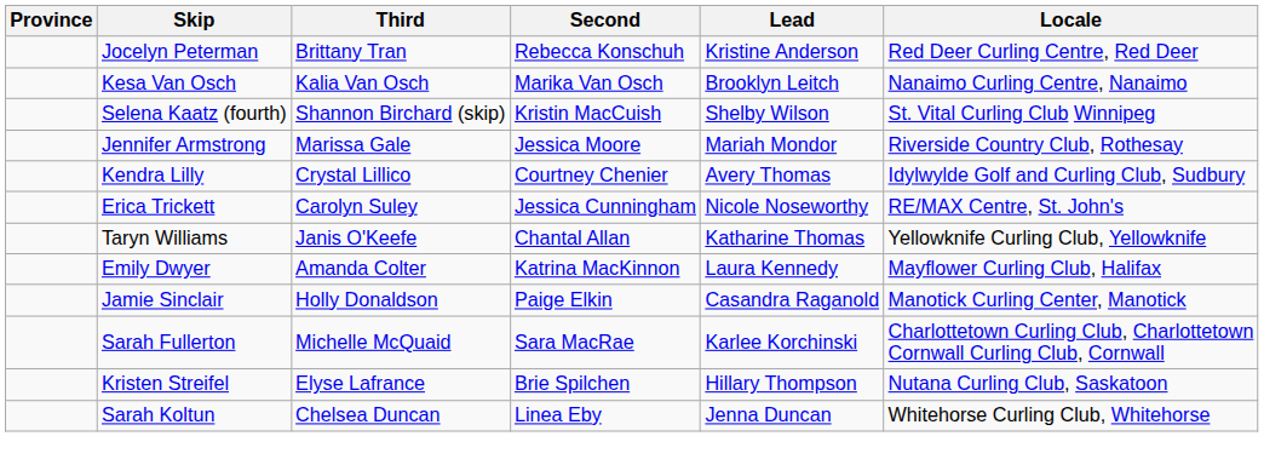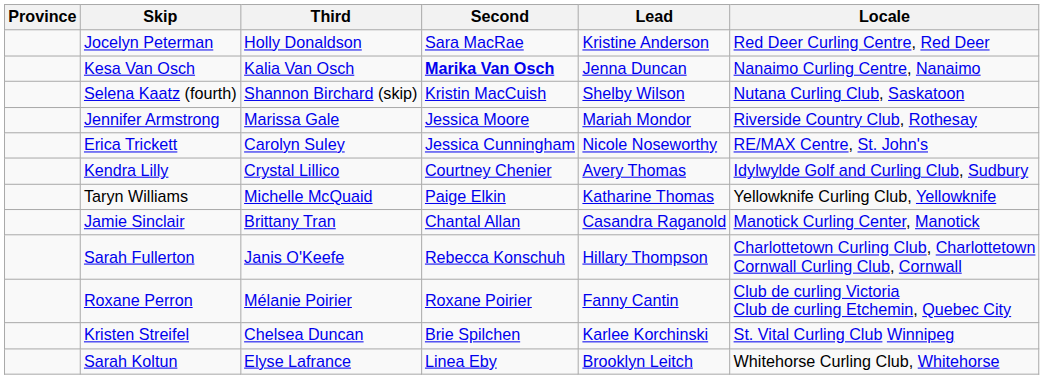Jocelyn Peterman | Third: Brittany Tran -> Holly Donaldson
Jocelyn Peterman | Second: Rebecca Konschuh -> Sara MacRae
Kesa Van Osch | Second: normal -> bold
Kesa Van Osch | Lead: Brooklyn Leitch -> Jenna Duncan
Selena Kaatz (fourth) | Locale: St. Vital Curling Club Winnipeg -> Nutana Curling Club, Saskatoon
rows swapped: Erica Trickett <-> Kendra Lilly
Taryn Williams | Third: Janis O'Keefe -> Michelle McQuaid
Taryn Williams | Second: Chantal Allan -> Paige Elkin
- row: Emily Dwyer | Amanda Colter | Katrina MacKinnon | Laura Kennedy | Mayflower Curling Club, Halifax
Jamie Sinclair | Third: Holly Donaldson -> Brittany Tran
Jamie Sinclair | Second: Paige Elkin -> Chantal Allan
Sarah Fullerton | Third: Michelle McQuaid -> Janis O'Keefe
Sarah Fullerton | Second: Sara MacRae -> Rebecca Konschuh
Sarah Fullerton | Lead: Karlee Korchinski -> Hillary Thompson
+ row: Roxane Perron | Mélanie Poirier | Roxane Poirier | Fanny Cantin | Club de curling Victoria Club de curling Etchemin, Quebec City
Kristen Streifel | Third: Elyse Lafrance -> Chelsea Duncan
Kristen Streifel | Lead: Hillary Thompson -> Karlee Korchinski
Kristen Streifel | Locale: Nutana Curling Club, Saskatoon -> St. Vital Curling Club Winnipeg
Sarah Koltun | Third: Chelsea Duncan -> Elyse Lafrance
Sarah Koltun | Lead: Jenna Duncan -> Brooklyn Leitch
